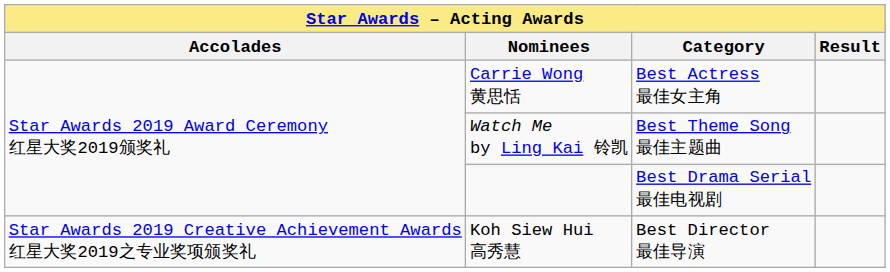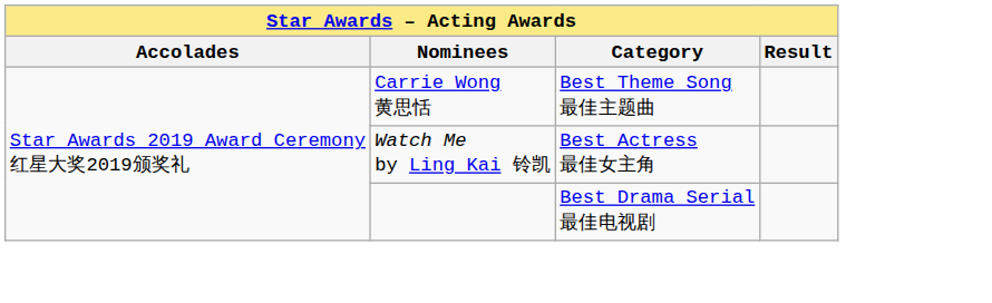Carrie Wong 黄思恬 | Category: Best Actress 最佳女主角 -> Best Theme Song 最佳主题曲
Watch Me by Ling Kai 铃凯 | Category: Best Theme Song 最佳主题曲 -> Best Actress 最佳女主角
- row: Star Awards 2019 Creative Achievement Awards 红星大奖2019之专业奖项颁奖礼 | Koh Siew Hui 高秀慧 | Best Director 最佳导演
